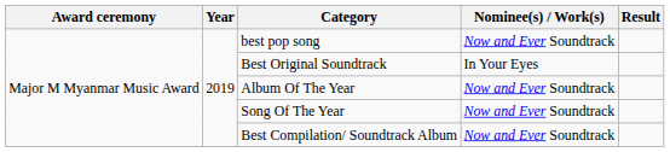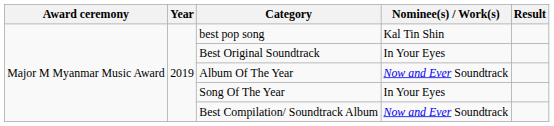best pop song | Nominee(s) / Work(s): Now and Ever Soundtrack -> Kal Tin Shin
Song Of The Year | Nominee(s) / Work(s): Now and Ever Soundtrack -> In Your Eyes
